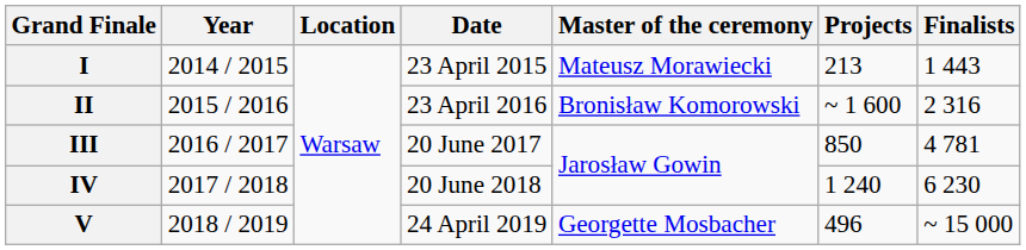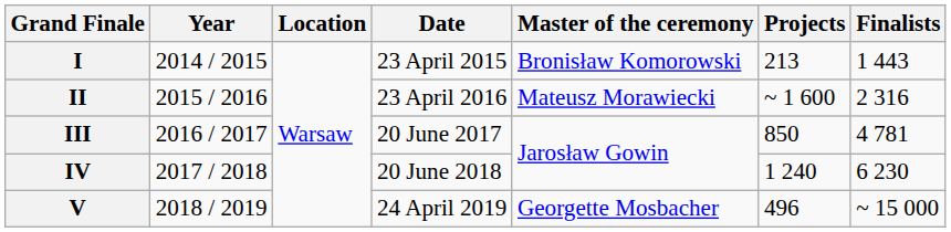I | Master of the ceremony: Mateusz Morawiecki -> Bronisław Komorowski
II | Master of the ceremony: Bronisław Komorowski -> Mateusz Morawiecki
